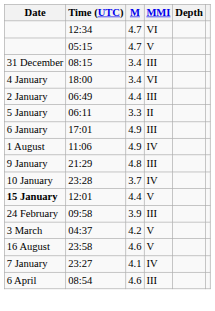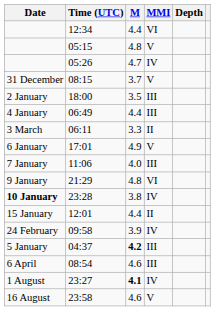12:34 | M: 4.7 -> 4.4
05:15 | M: 4.7 -> 4.8
+ row: 05:26 | 4.7 | IV
08:15 | M: 3.4 -> 3.7
08:15 | MMI: III -> V
18:00 | Date: 4 January -> 2 January
18:00 | M: 3.4 -> 3.5
18:00 | MMI: VI -> III
06:49 | Date: 2 January -> 4 January
06:11 | Date: 5 January -> 3 March
17:01 | MMI: III -> V
11:06 | Date: 1 August -> 7 January
11:06 | M: 4.9 -> 4.0
11:06 | MMI: IV -> III
21:29 | MMI: III -> VI
23:28 | Date: normal -> bold
23:28 | M: 3.7 -> 3.8
12:01 | Date: bold -> normal
12:01 | MMI: V -> II
09:58 | MMI: III -> IV
04:37 | Date: 3 March -> 5 January
04:37 | M: normal -> bold
04:37 | MMI: V -> III
rows swapped: 08:54 <-> 23:58
23:27 | Date: 7 January -> 1 August
23:27 | M: normal -> bold
